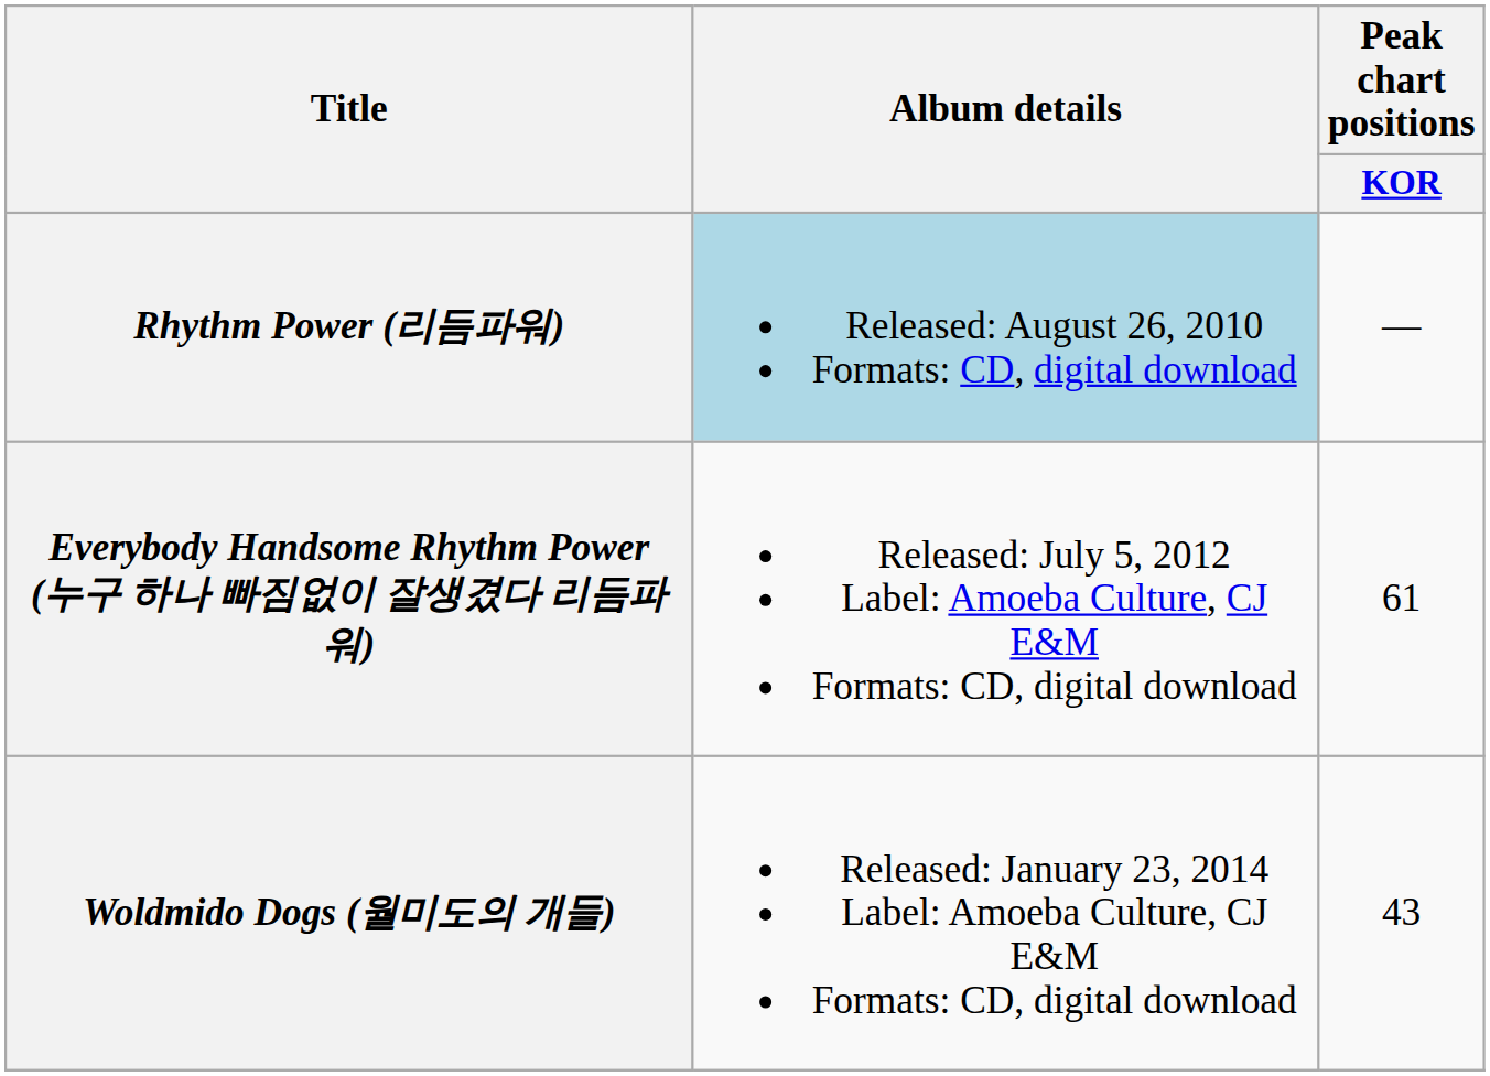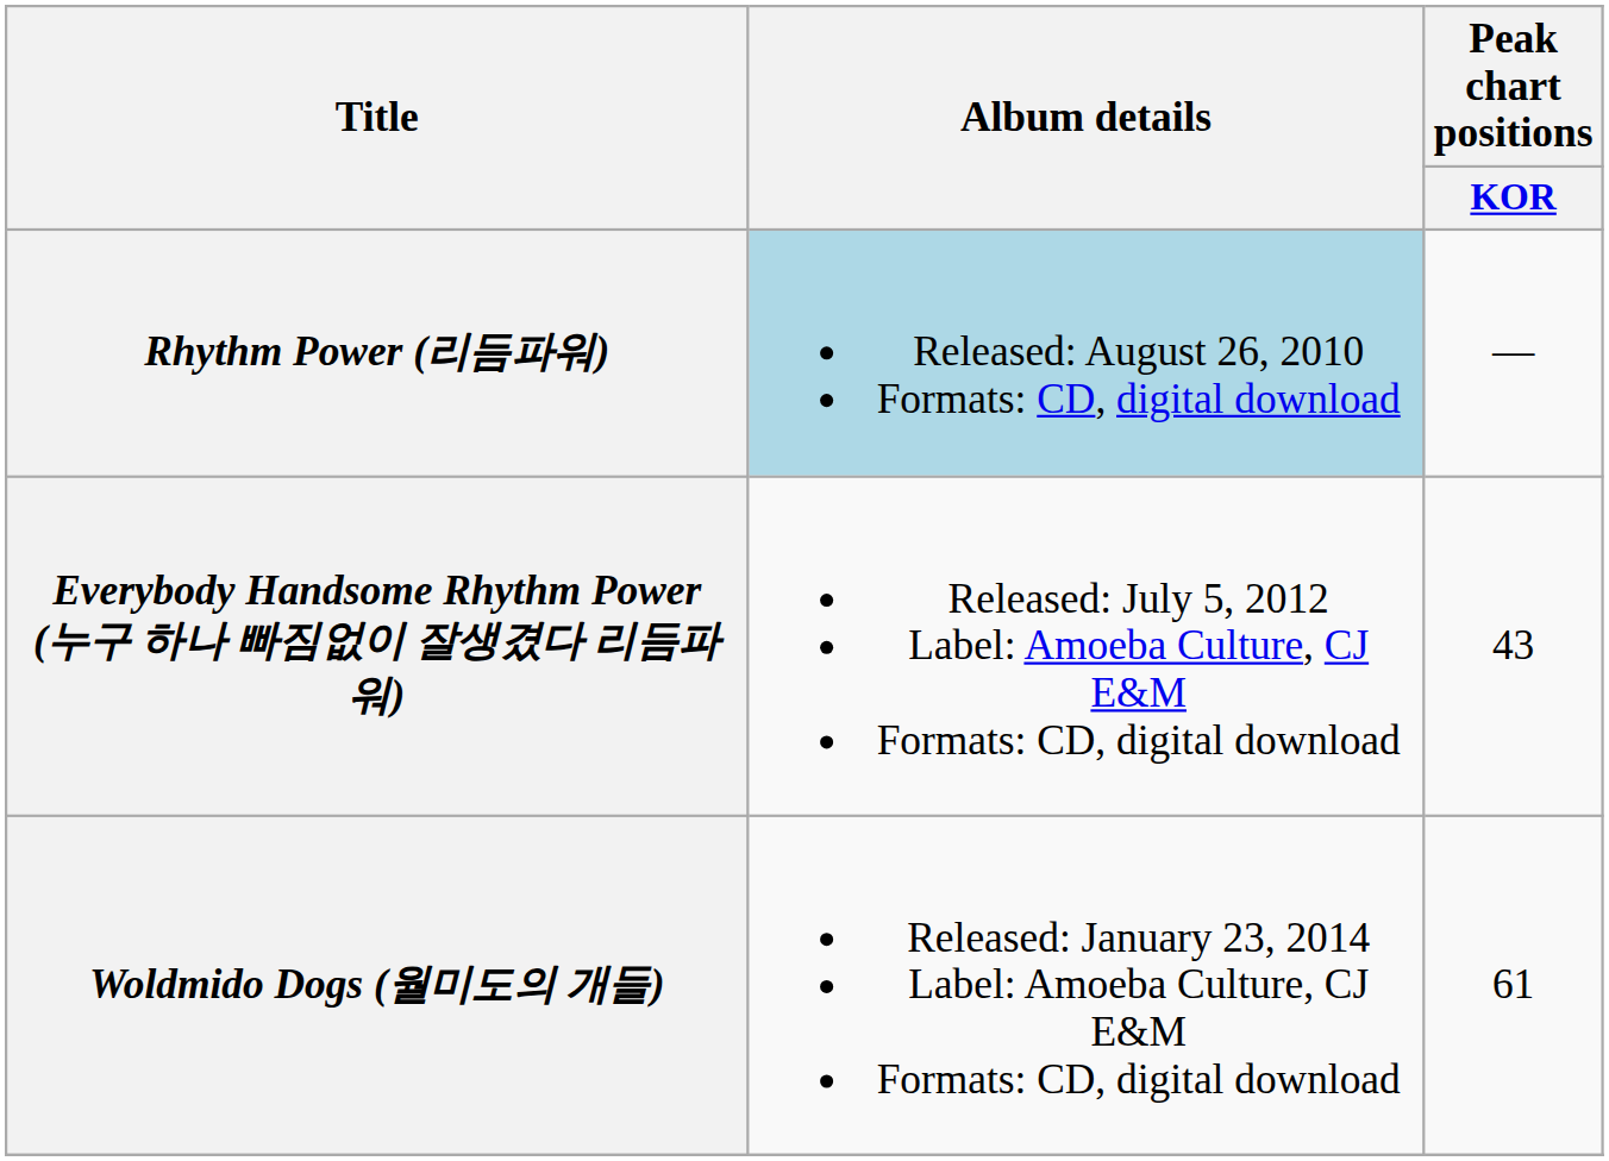Everybody Handsome Rhythm Power (누구 하나 빠짐없이 잘생겼다 리듬파워) | Peak chart positions / KOR: 61 -> 43
Woldmido Dogs (월미도의 개들) | Peak chart positions / KOR: 43 -> 61
